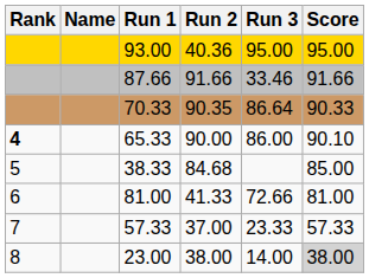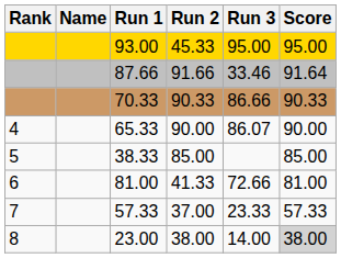93.00 | Run 2: 40.36 -> 45.33
87.66 | Score: 91.66 -> 91.64
70.33 | Run 2: 90.35 -> 90.33
70.33 | Run 3: 86.64 -> 86.66
65.33 | Rank: bold -> normal
65.33 | Run 3: 86.00 -> 86.07
65.33 | Score: 90.10 -> 90.00
38.33 | Run 2: 84.68 -> 85.00
